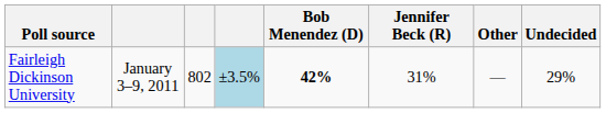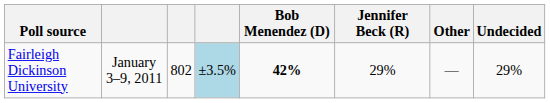Fairleigh Dickinson University | Jennifer Beck (R): 31% -> 29%
